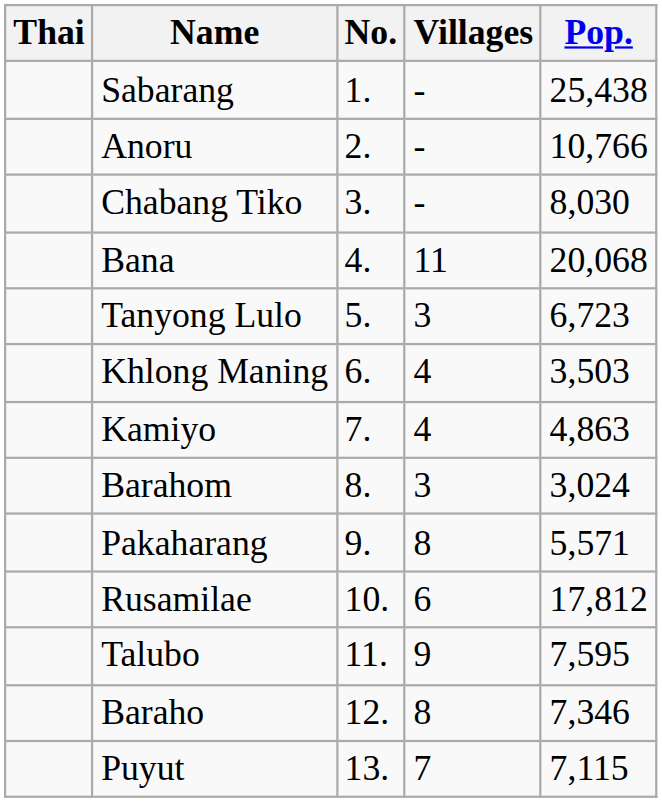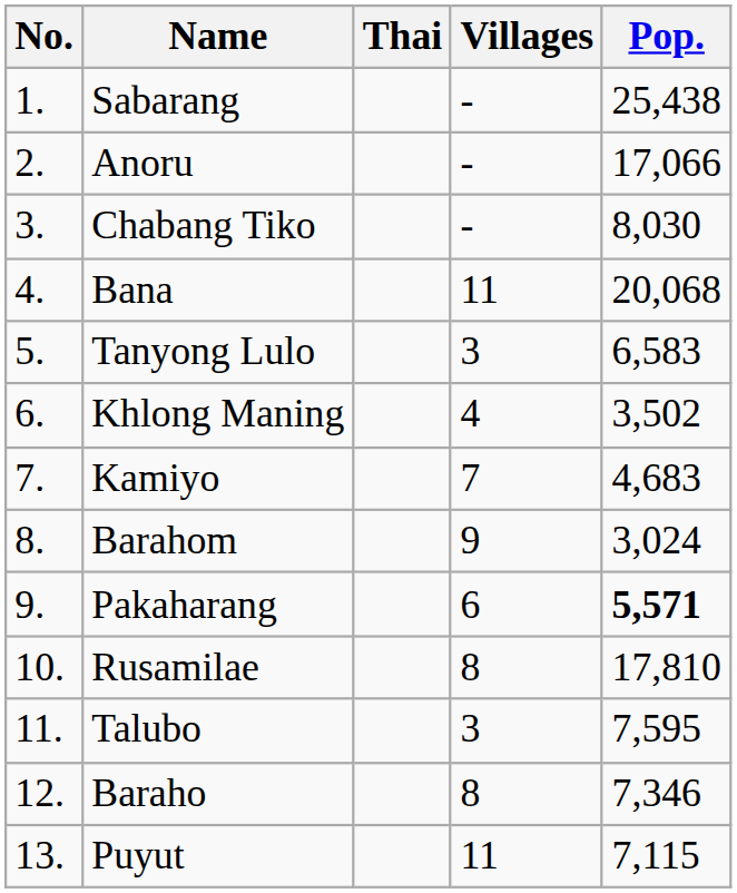columns swapped: No. <-> Thai
Anoru | Pop.: 10,766 -> 17,066
Tanyong Lulo | Pop.: 6,723 -> 6,583
Khlong Maning | Pop.: 3,503 -> 3,502
Kamiyo | Villages: 4 -> 7
Kamiyo | Pop.: 4,863 -> 4,683
Barahom | Villages: 3 -> 9
Pakaharang | Villages: 8 -> 6
Pakaharang | Pop.: normal -> bold
Rusamilae | Villages: 6 -> 8
Rusamilae | Pop.: 17,812 -> 17,810
Talubo | Villages: 9 -> 3
Puyut | Villages: 7 -> 11
